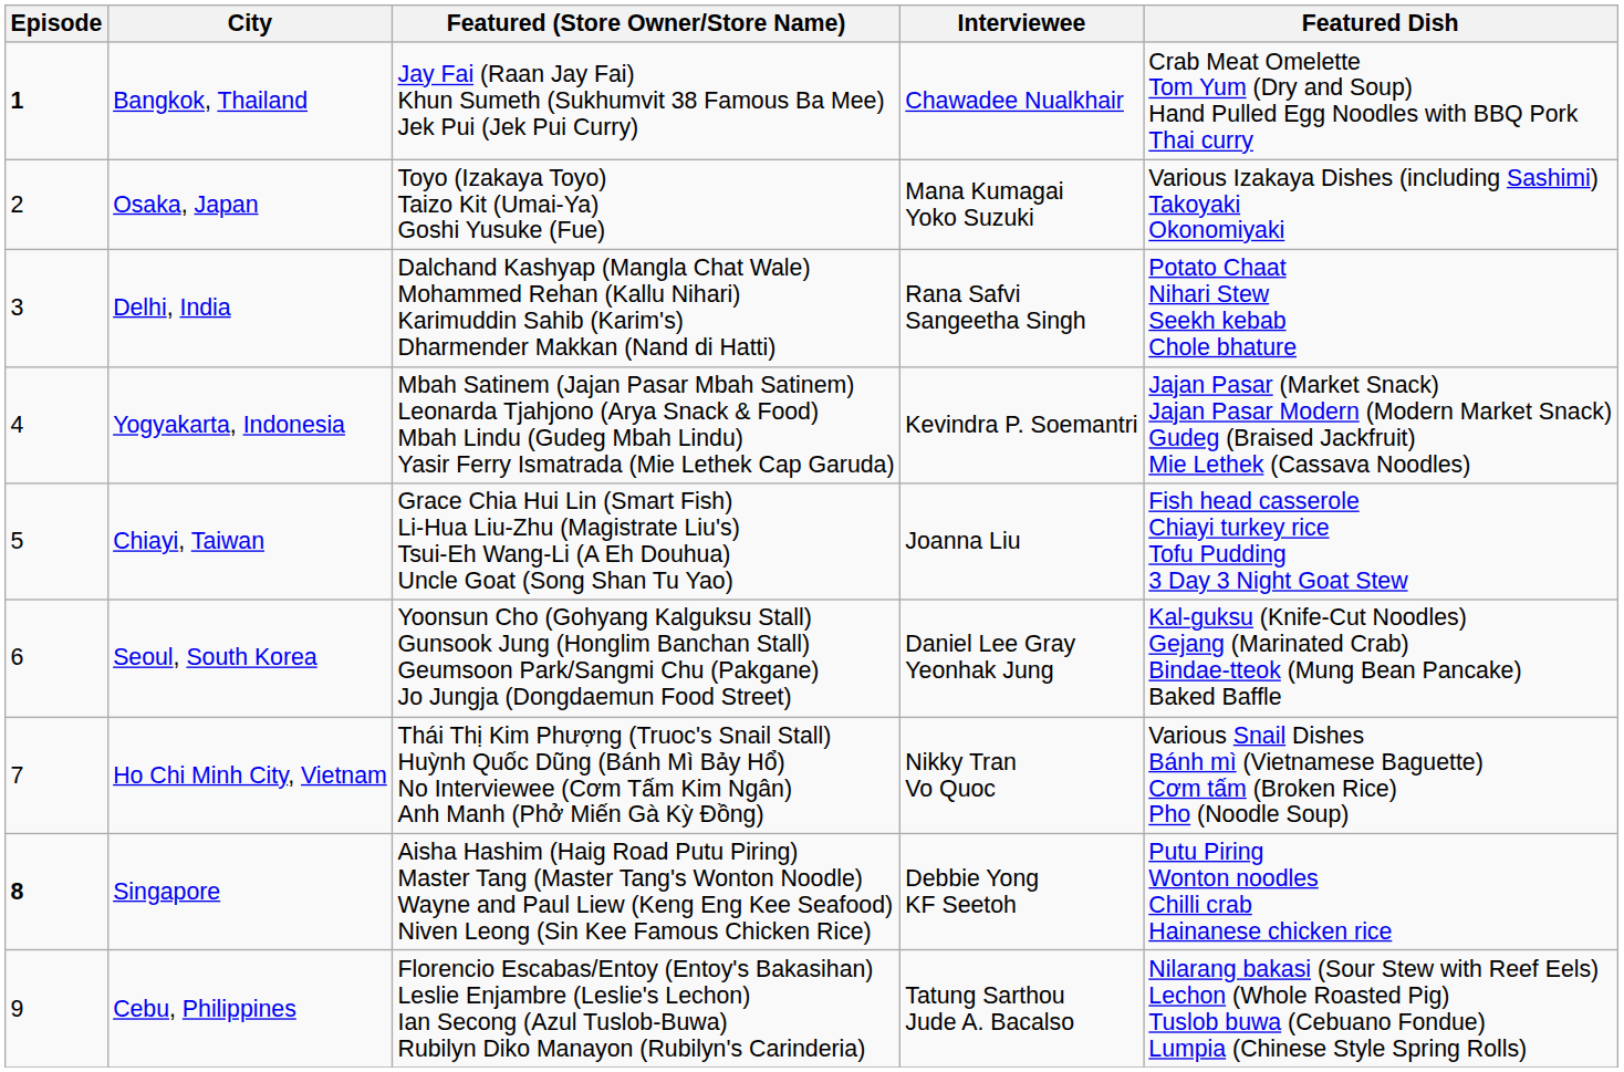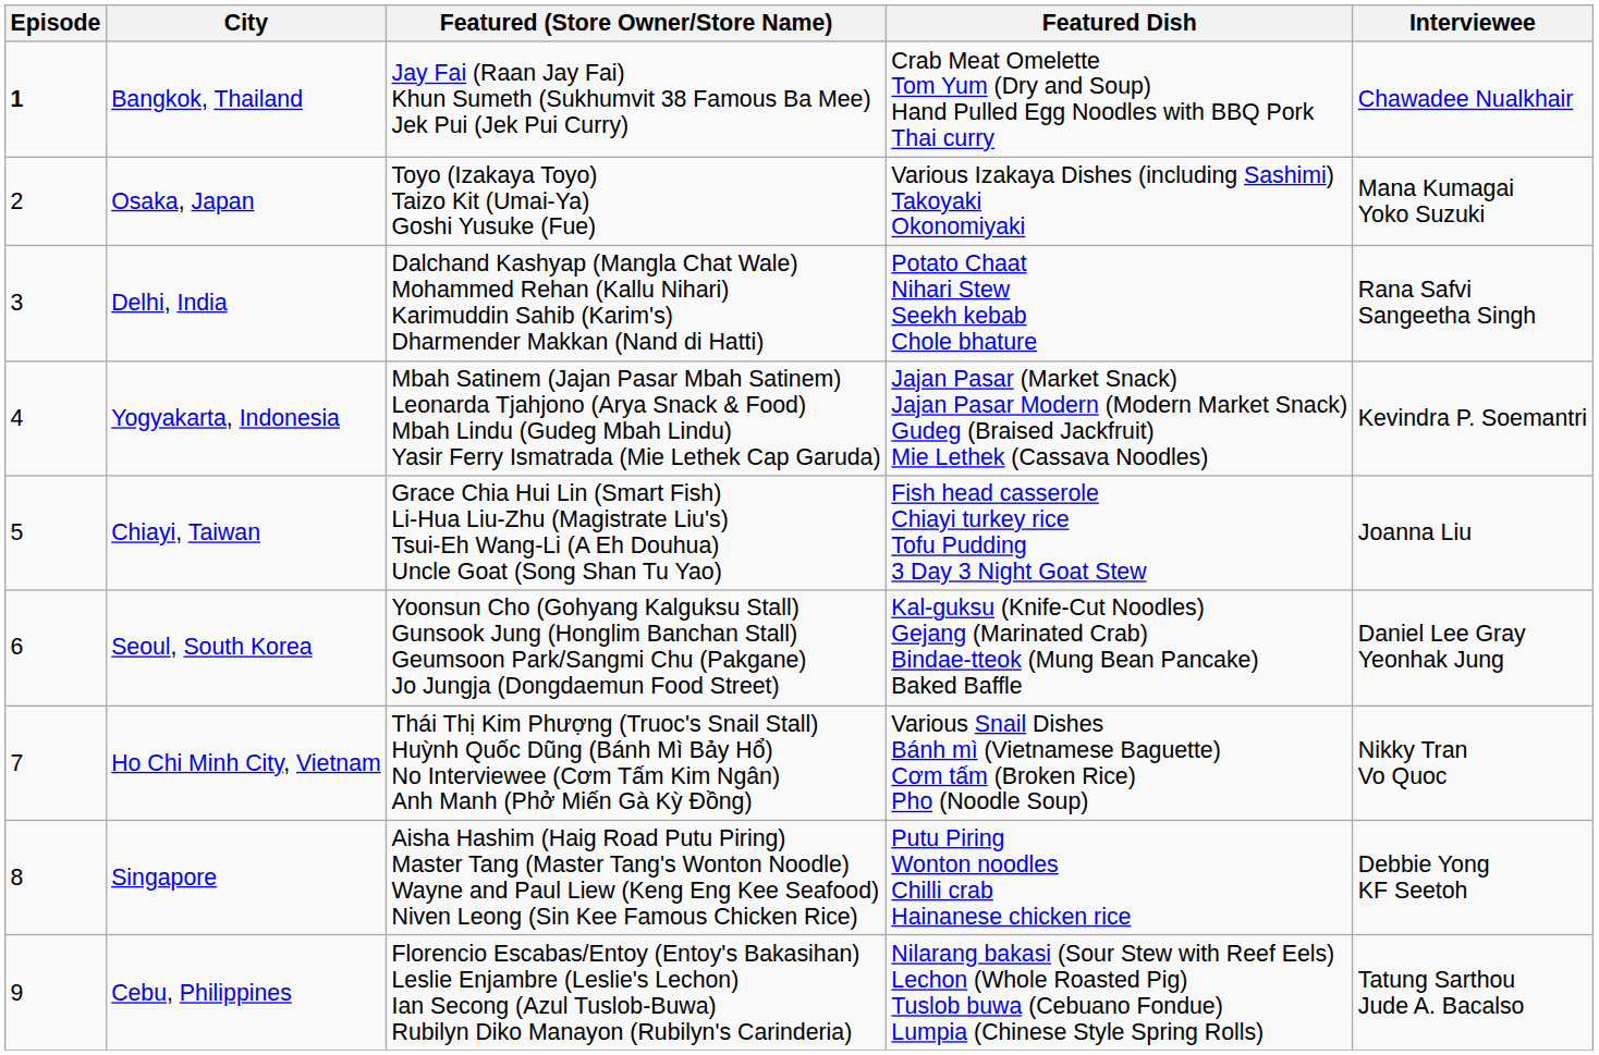columns swapped: Featured Dish <-> Interviewee
Singapore | Episode: bold -> normal
